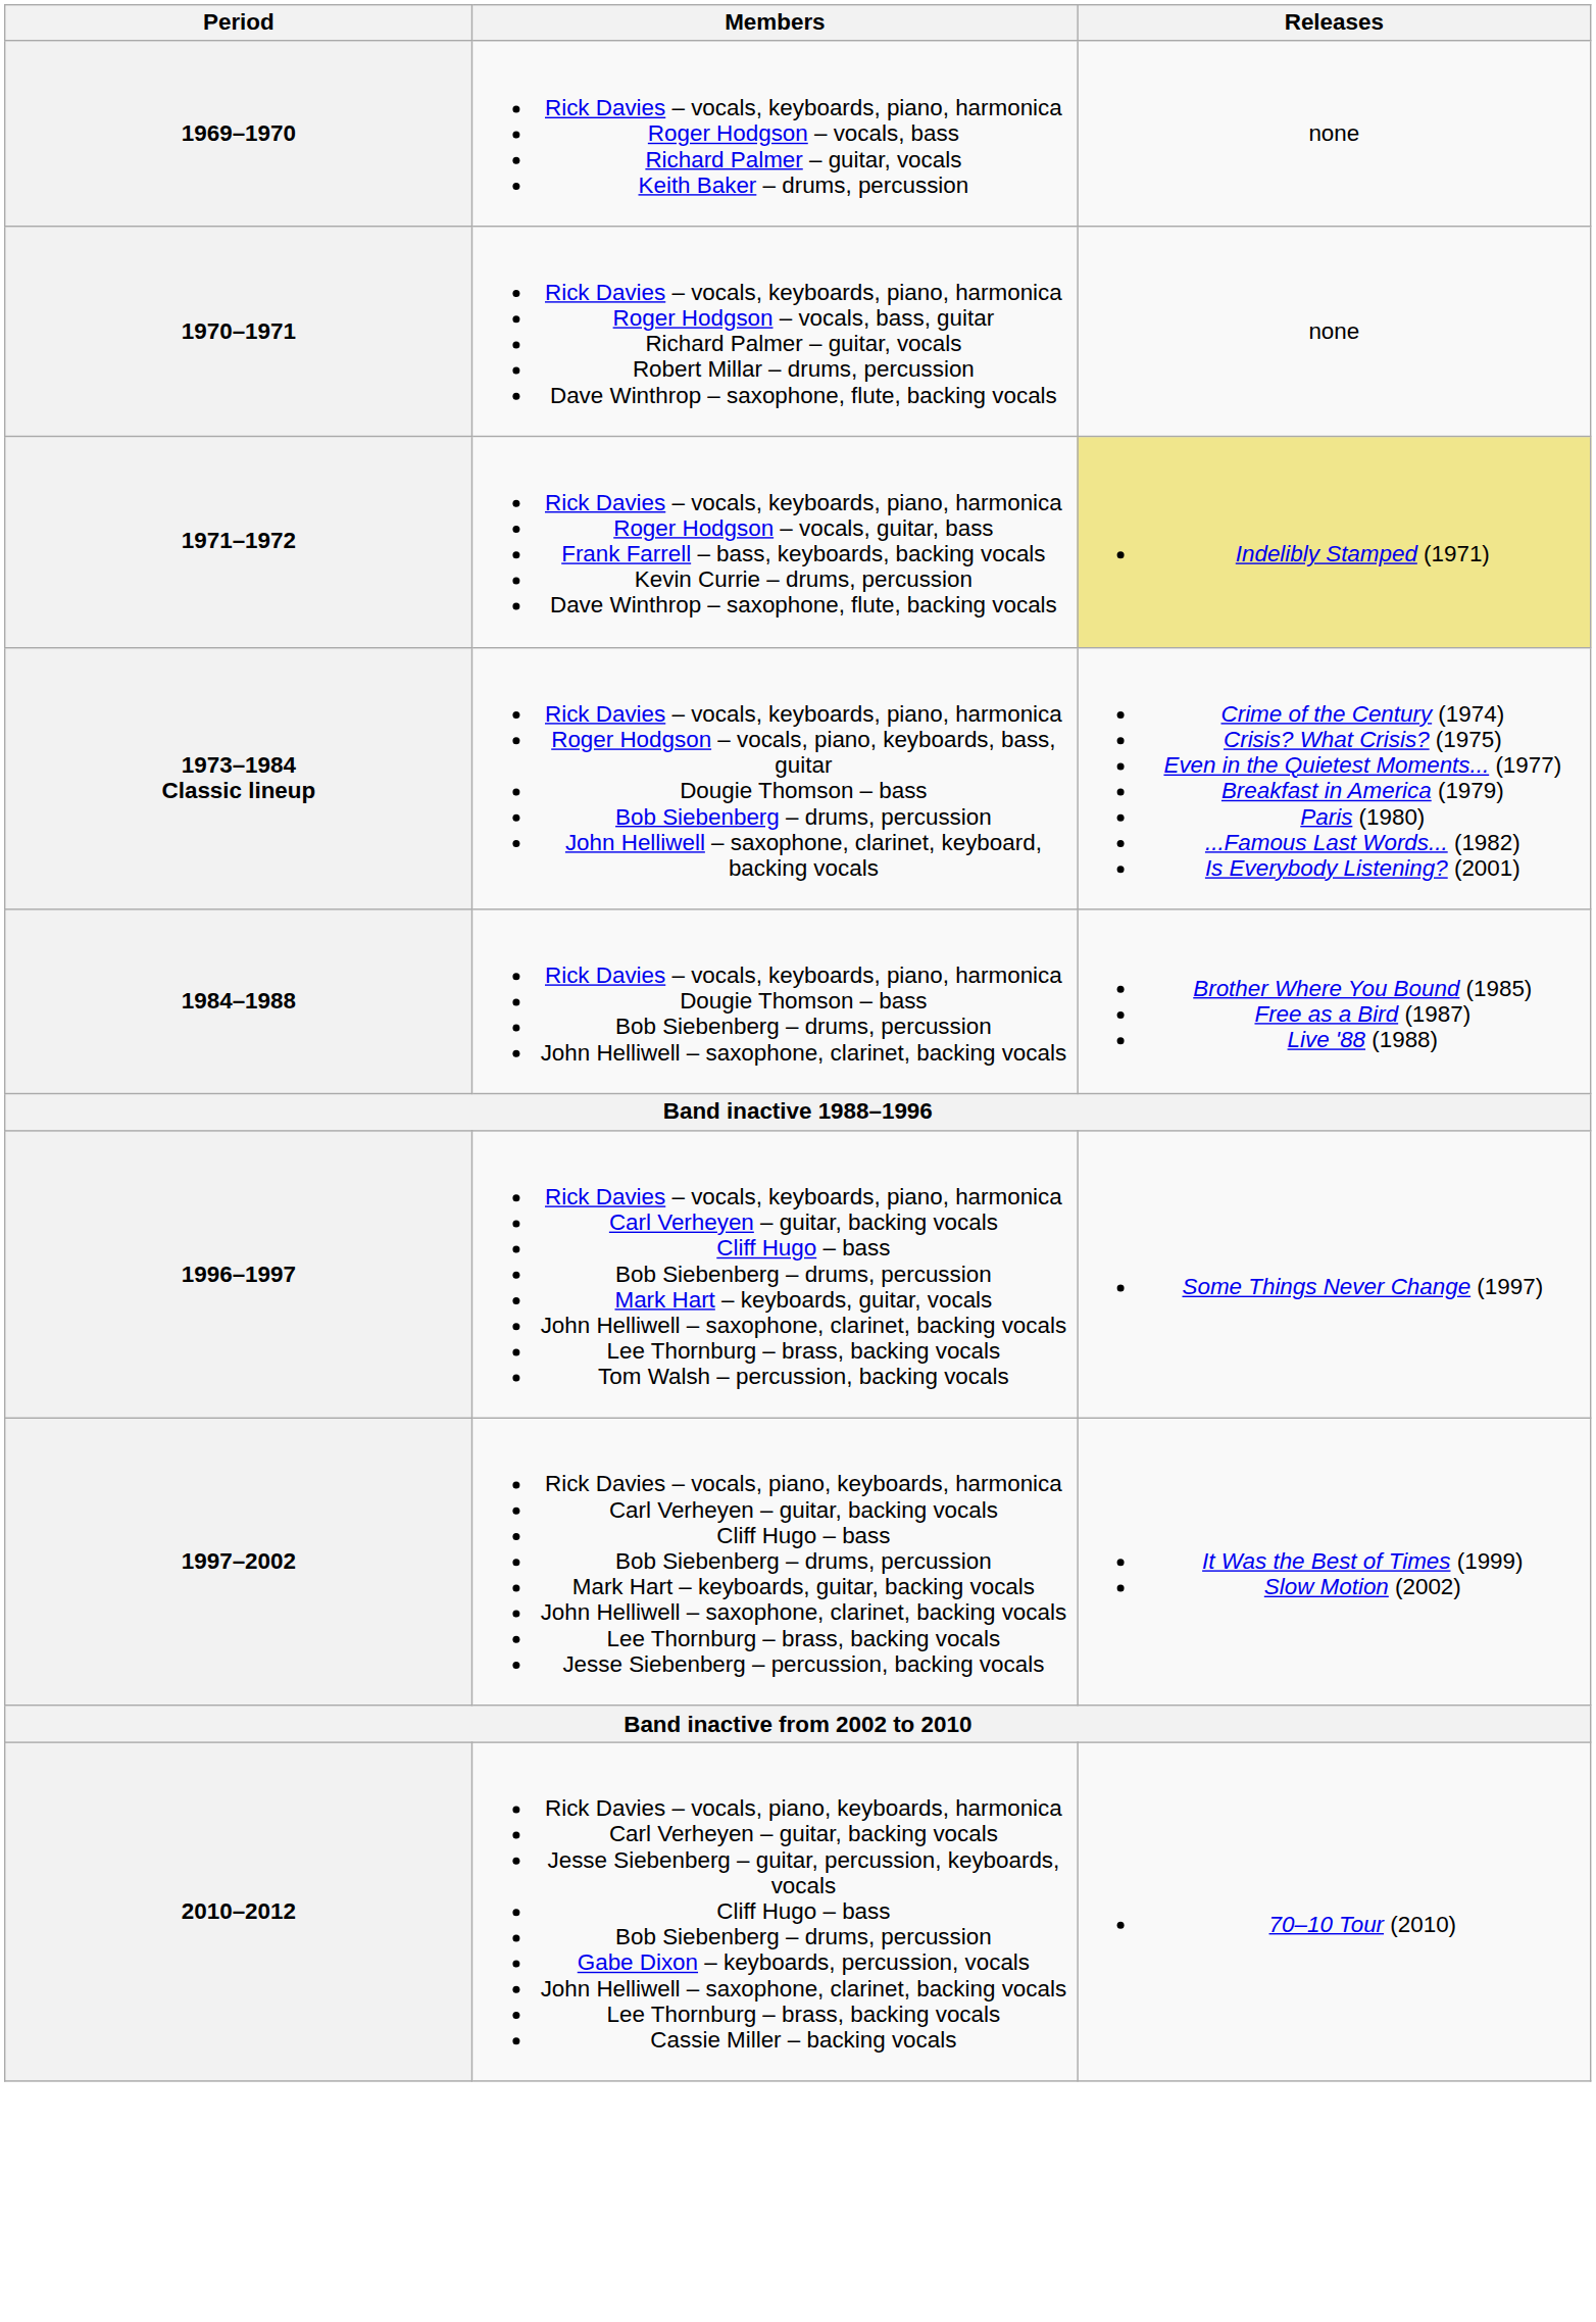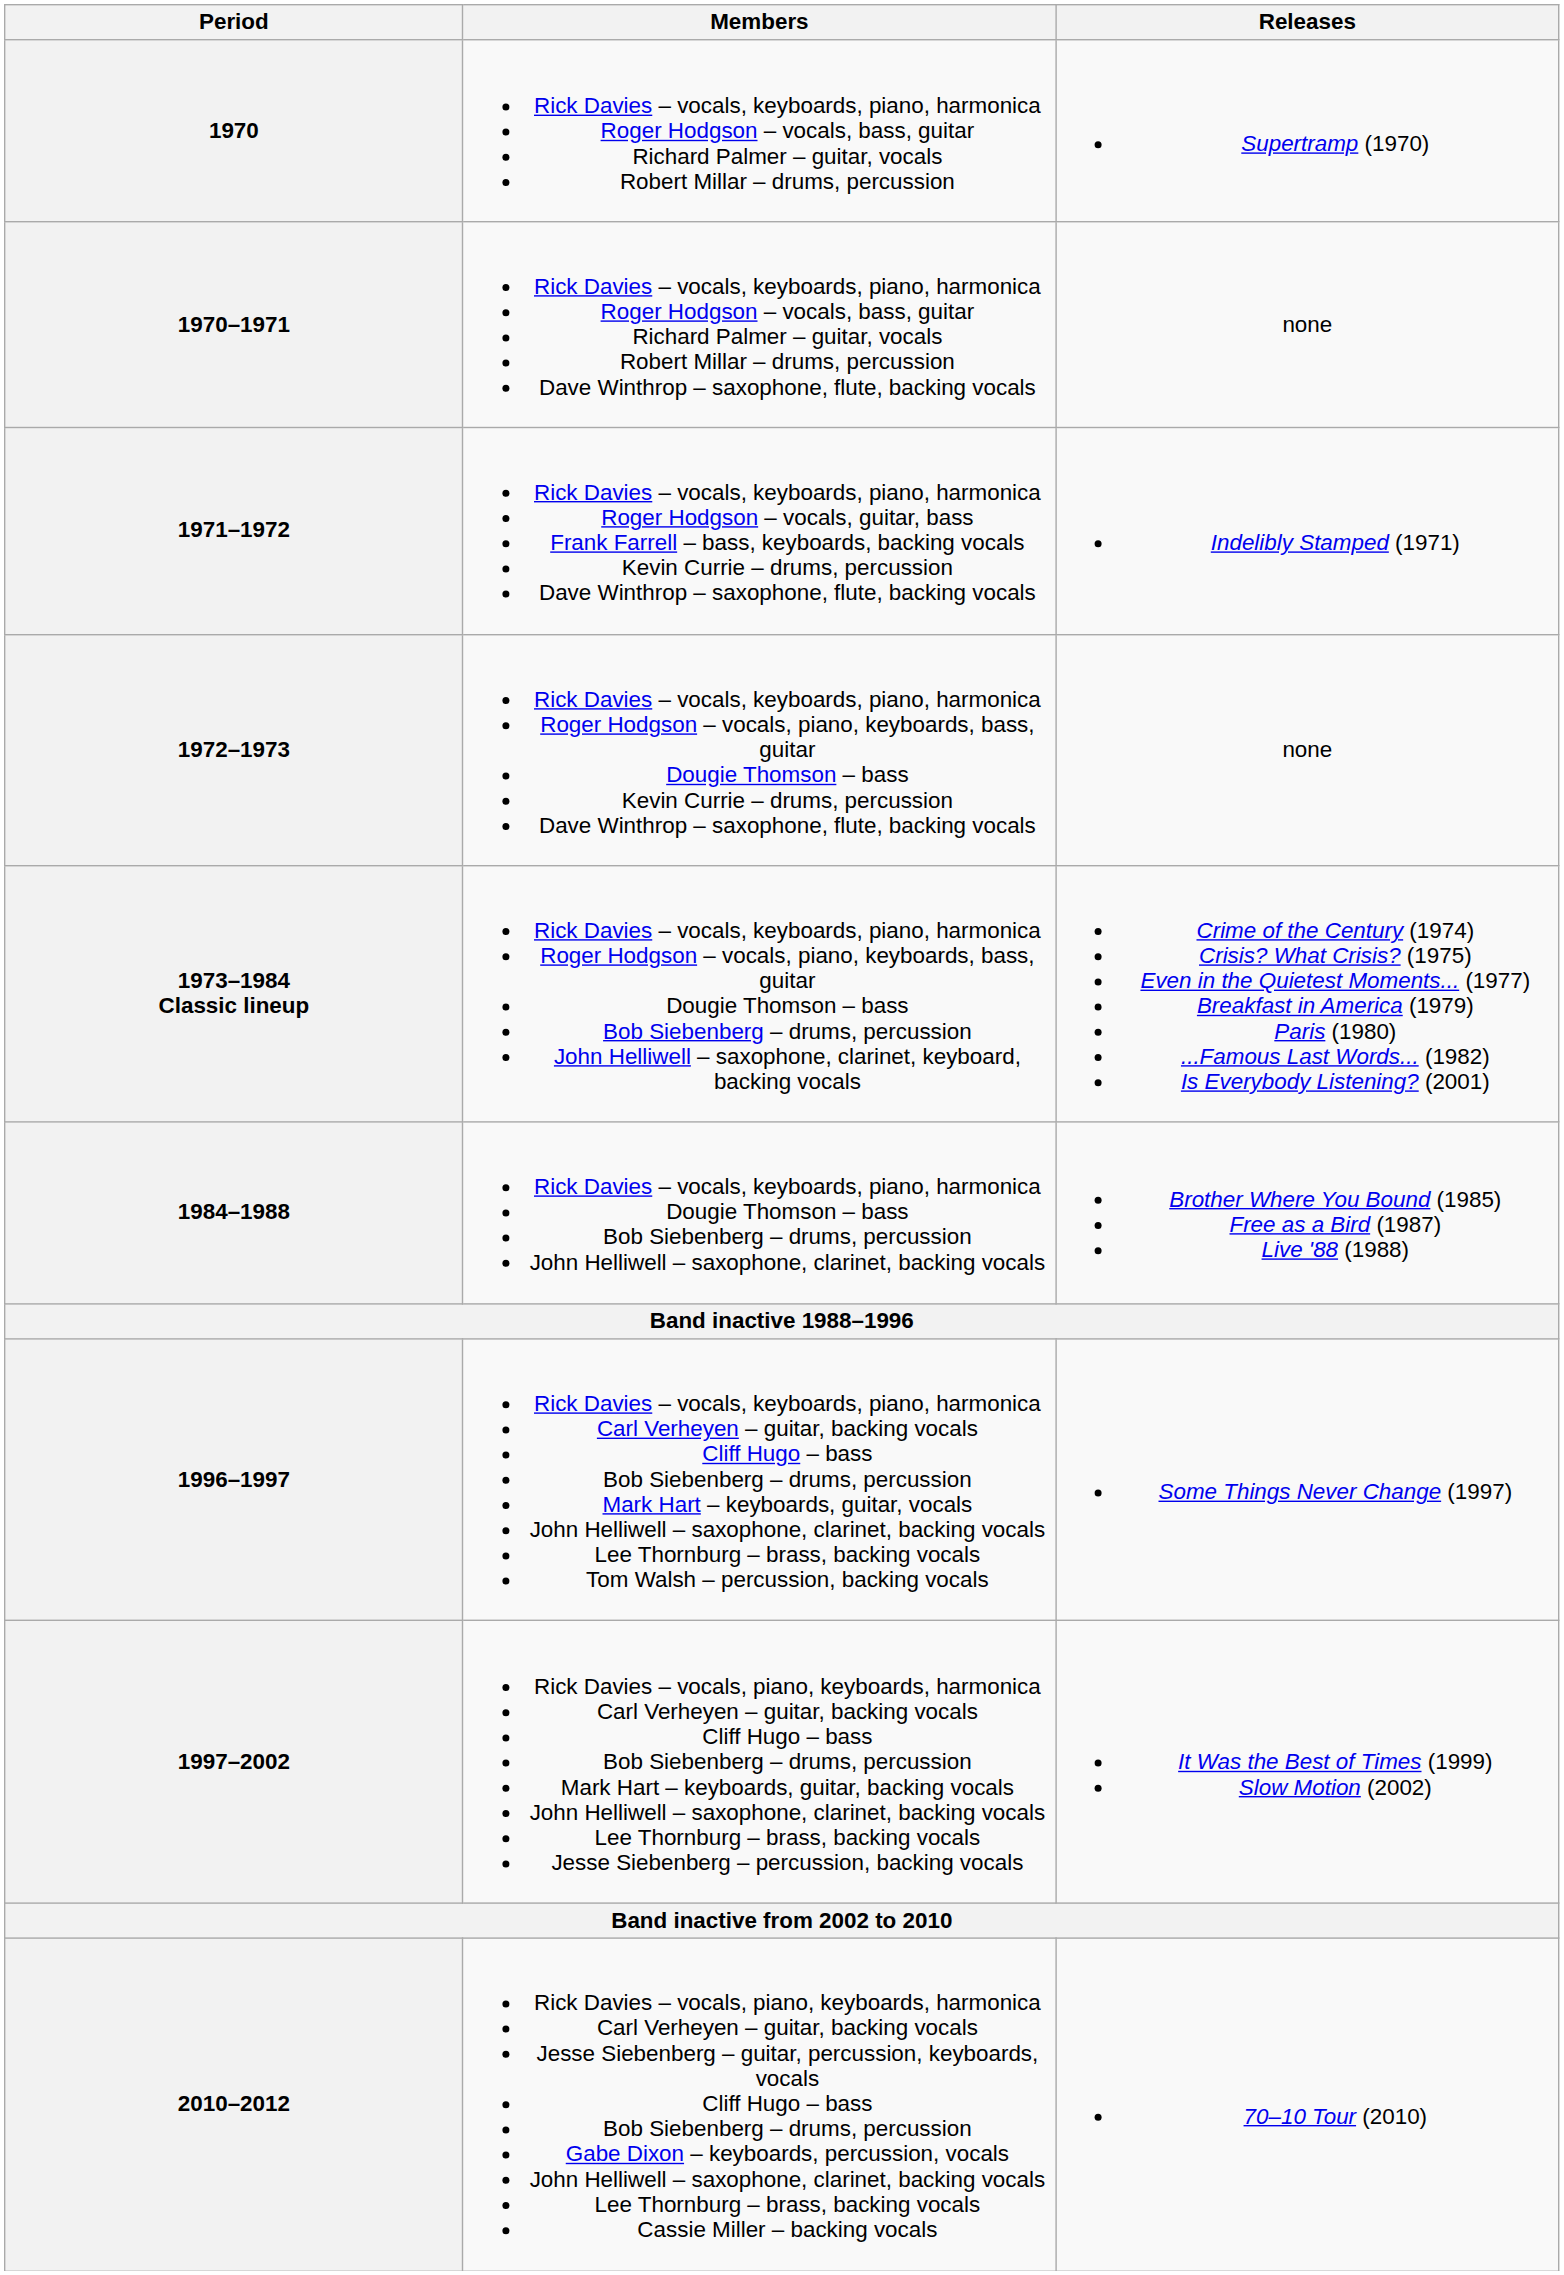- row: 1969–1970 | Rick Davies – vocals, keyboards, piano, harmonica Roger Hodgson – vocals, bass Richard Palmer – guitar, vocals Keith Baker – drums, percussion | none
+ row: 1970 | Rick Davies – vocals, keyboards, piano, harmonica Roger Hodgson – vocals, bass, guitar Richard Palmer – guitar, vocals Robert Millar – drums, percussion | Supertramp (1970)
1971–1972 | Releases: khaki background -> no background
+ row: 1972–1973 | Rick Davies – vocals, keyboards, piano, harmonica Roger Hodgson – vocals, piano, keyboards, bass, guitar Dougie Thomson – bass Kevin Currie – drums, percussion Dave Winthrop – saxophone, flute, backing vocals | none
